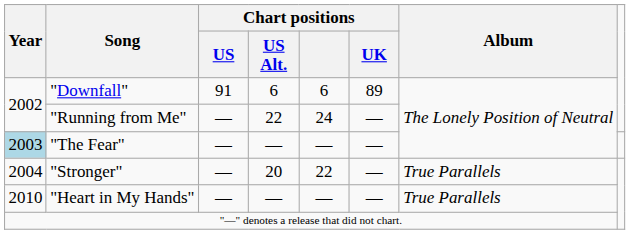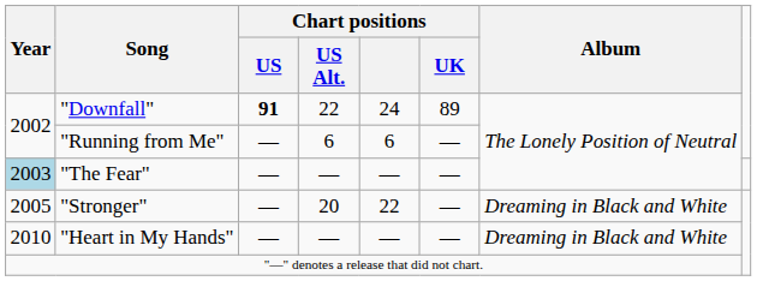"Downfall" | Chart positions / US: normal -> bold
"Downfall" | Chart positions / US Alt.: 6 -> 22
"Downfall" | Chart positions: 6 -> 24
"Running from Me" | Chart positions / US Alt.: 22 -> 6
"Running from Me" | Chart positions: 24 -> 6
"Stronger" | Year: 2004 -> 2005
"Stronger" | Album: True Parallels -> Dreaming in Black and White
"Heart in My Hands" | Album: True Parallels -> Dreaming in Black and White
